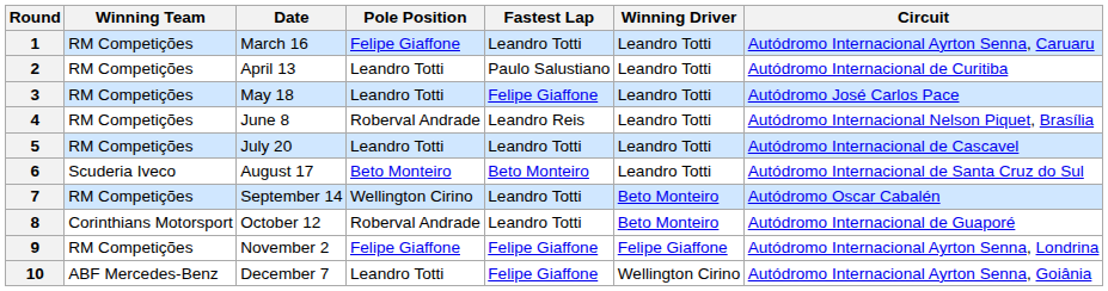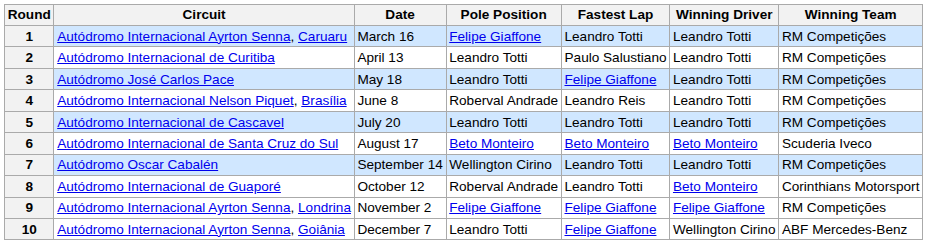columns swapped: Circuit <-> Winning Team
6 | Winning Driver: Leandro Totti -> Beto Monteiro
7 | Winning Driver: Beto Monteiro -> Leandro Totti
